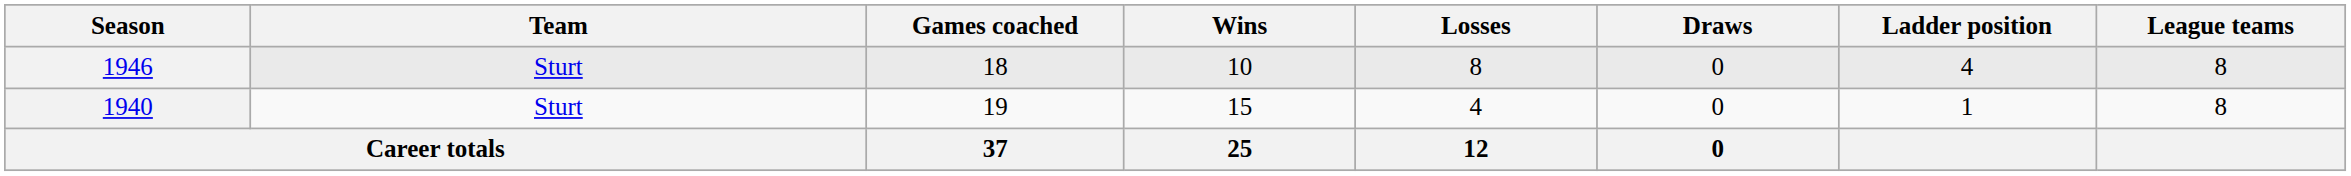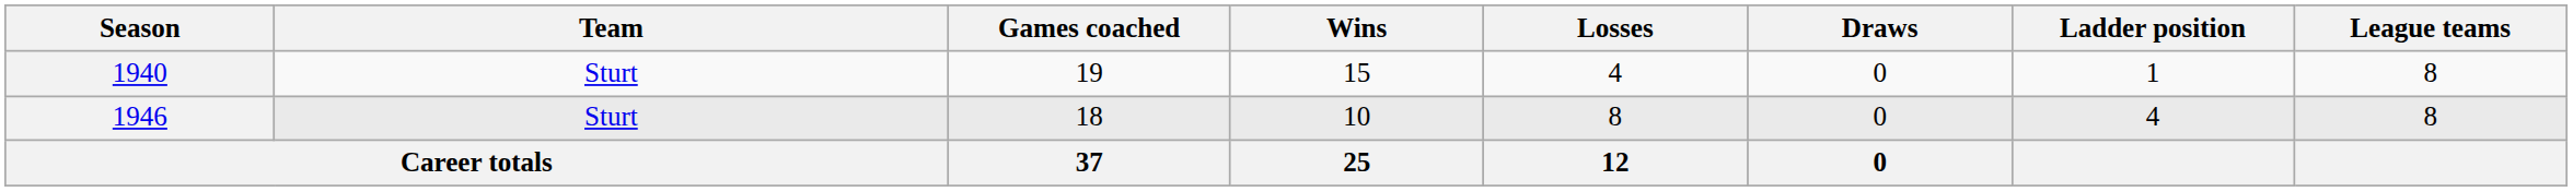rows swapped: 1940 <-> 1946
